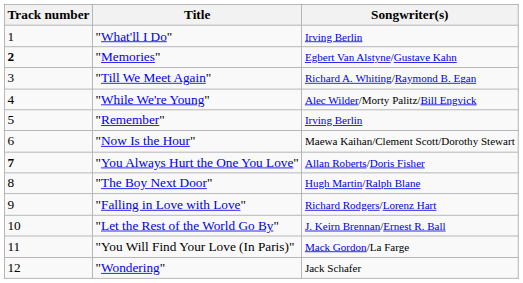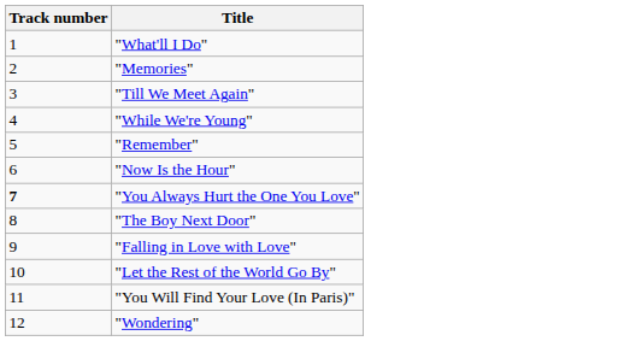- column: Songwriter(s) | Irving Berlin | Egbert Van Alstyne/Gustave Kahn | Richard A. Whiting/Raymond B. Egan | Alec Wilder/Morty Palitz/Bill Engvick | Irving Berlin | Maewa Kaihan/Clement Scott/Dorothy Stewart | Allan Roberts/Doris Fisher | Hugh Martin/Ralph Blane | Richard Rodgers/Lorenz Hart | J. Keirn Brennan/Ernest R. Ball | Mack Gordon/La Farge | Jack Schafer
"Memories" | Track number: bold -> normal
